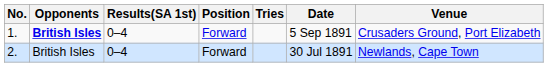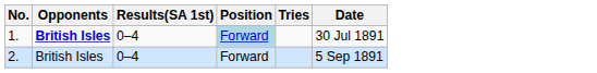- column: Venue | Crusaders Ground, Port Elizabeth | Newlands, Cape Town
1. | Position: no background -> lightblue background
1. | Date: 5 Sep 1891 -> 30 Jul 1891
2. | Date: 30 Jul 1891 -> 5 Sep 1891
